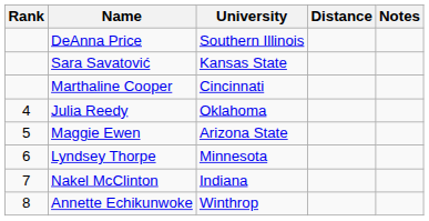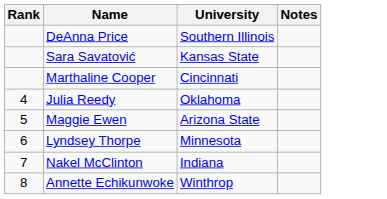- column: Distance
